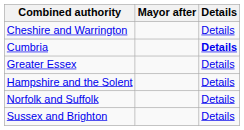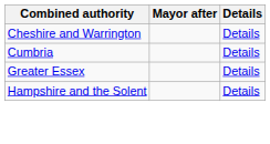Cumbria | Details: bold -> normal
- row: Norfolk and Suffolk | Details
- row: Sussex and Brighton | Details
